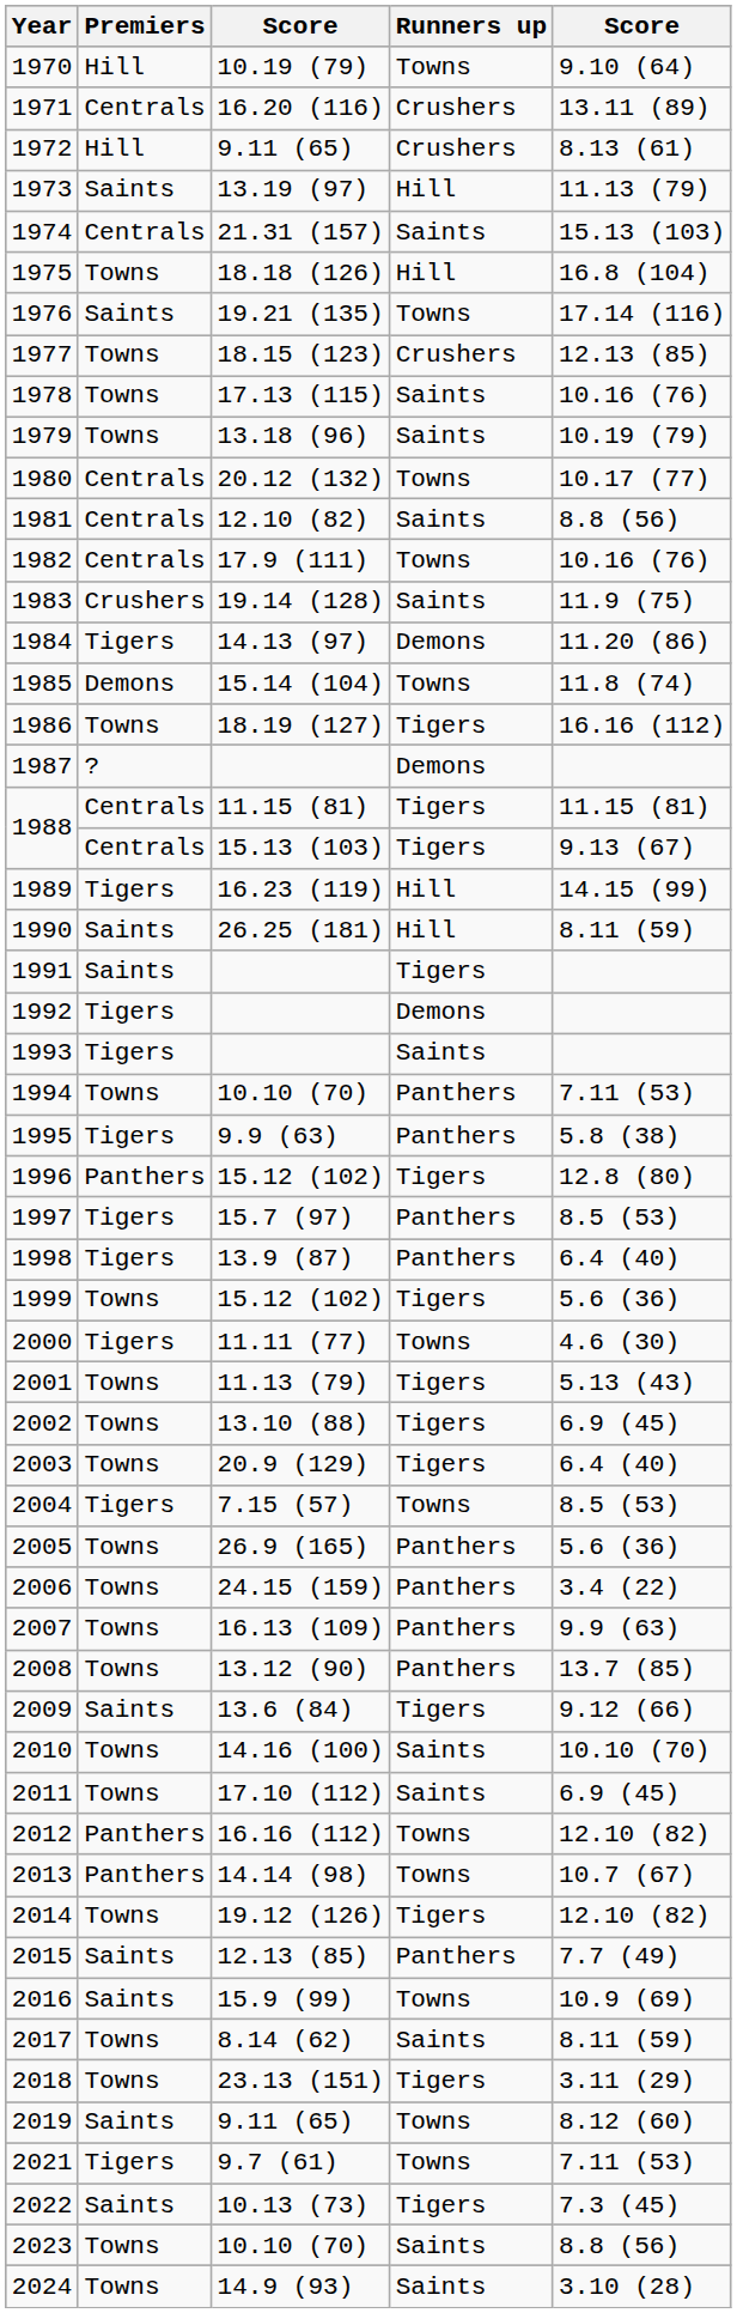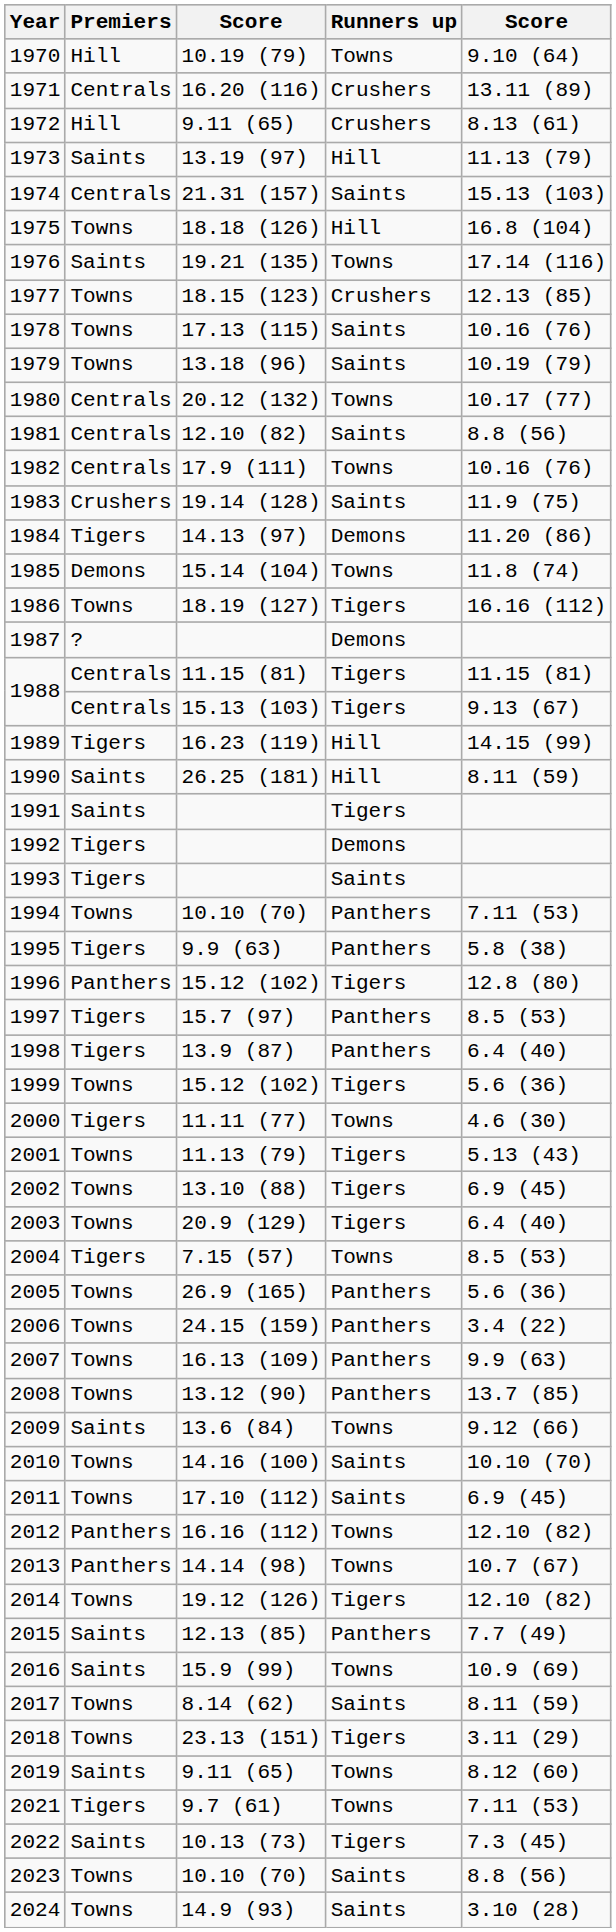2009 | Runners up: Tigers -> Towns
